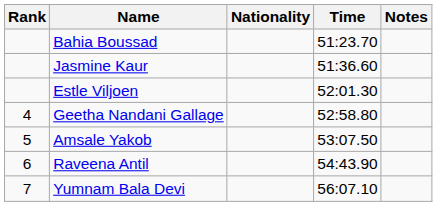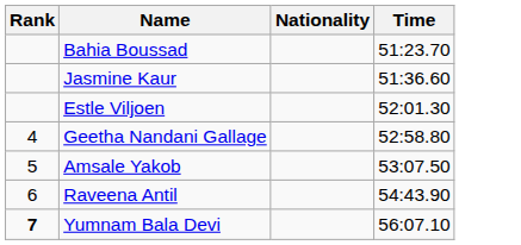- column: Notes
Yumnam Bala Devi | Rank: normal -> bold
